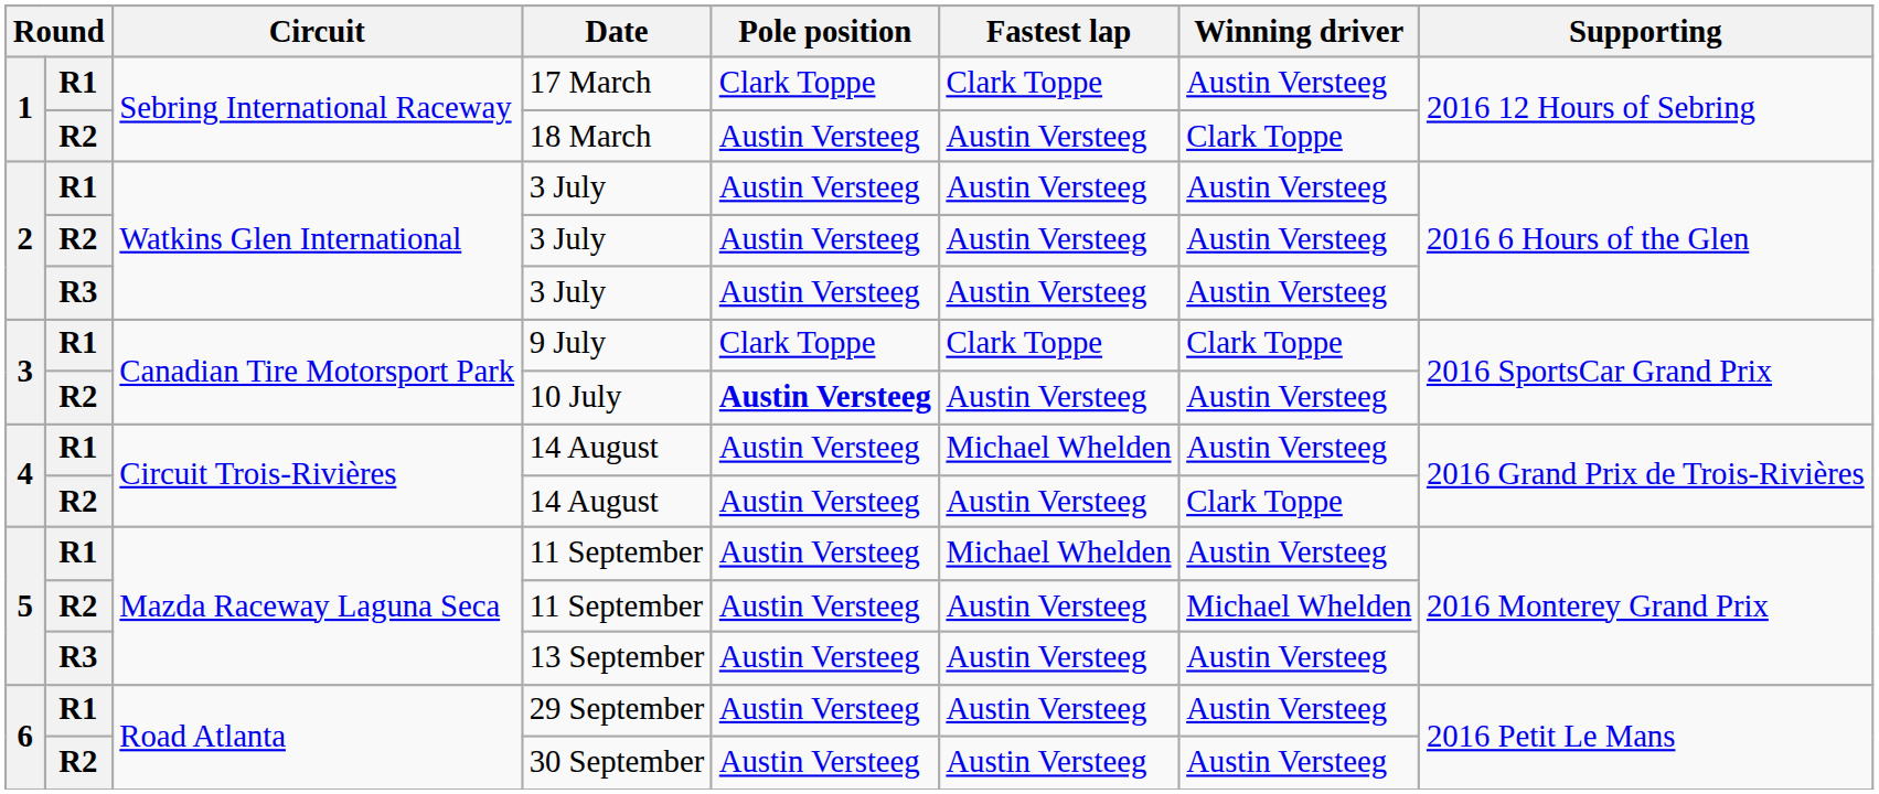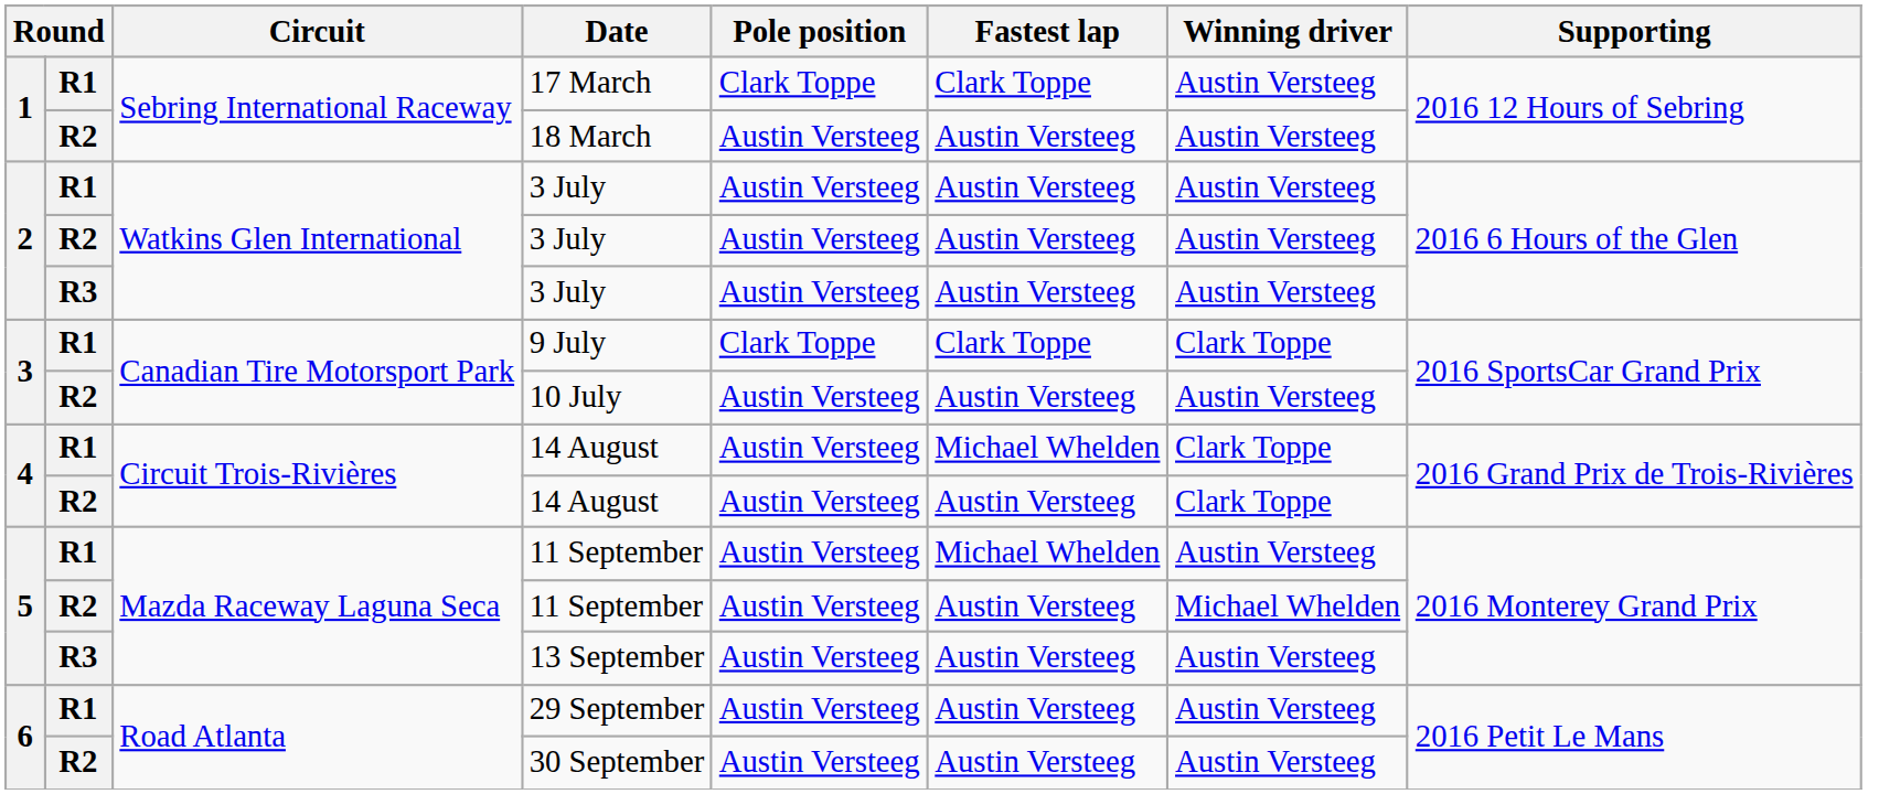18 March | Winning driver: Clark Toppe -> Austin Versteeg
10 July | Pole position: bold -> normal
R1 / 14 August | Winning driver: Austin Versteeg -> Clark Toppe
